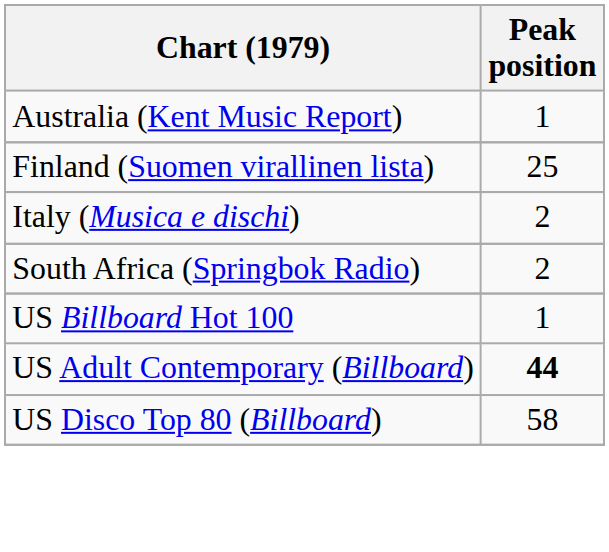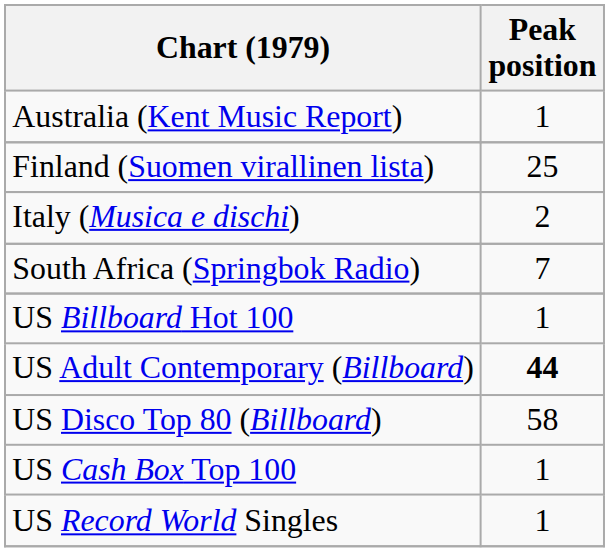South Africa (Springbok Radio) | Peak position: 2 -> 7
+ row: US Cash Box Top 100 | 1
+ row: US Record World Singles | 1
